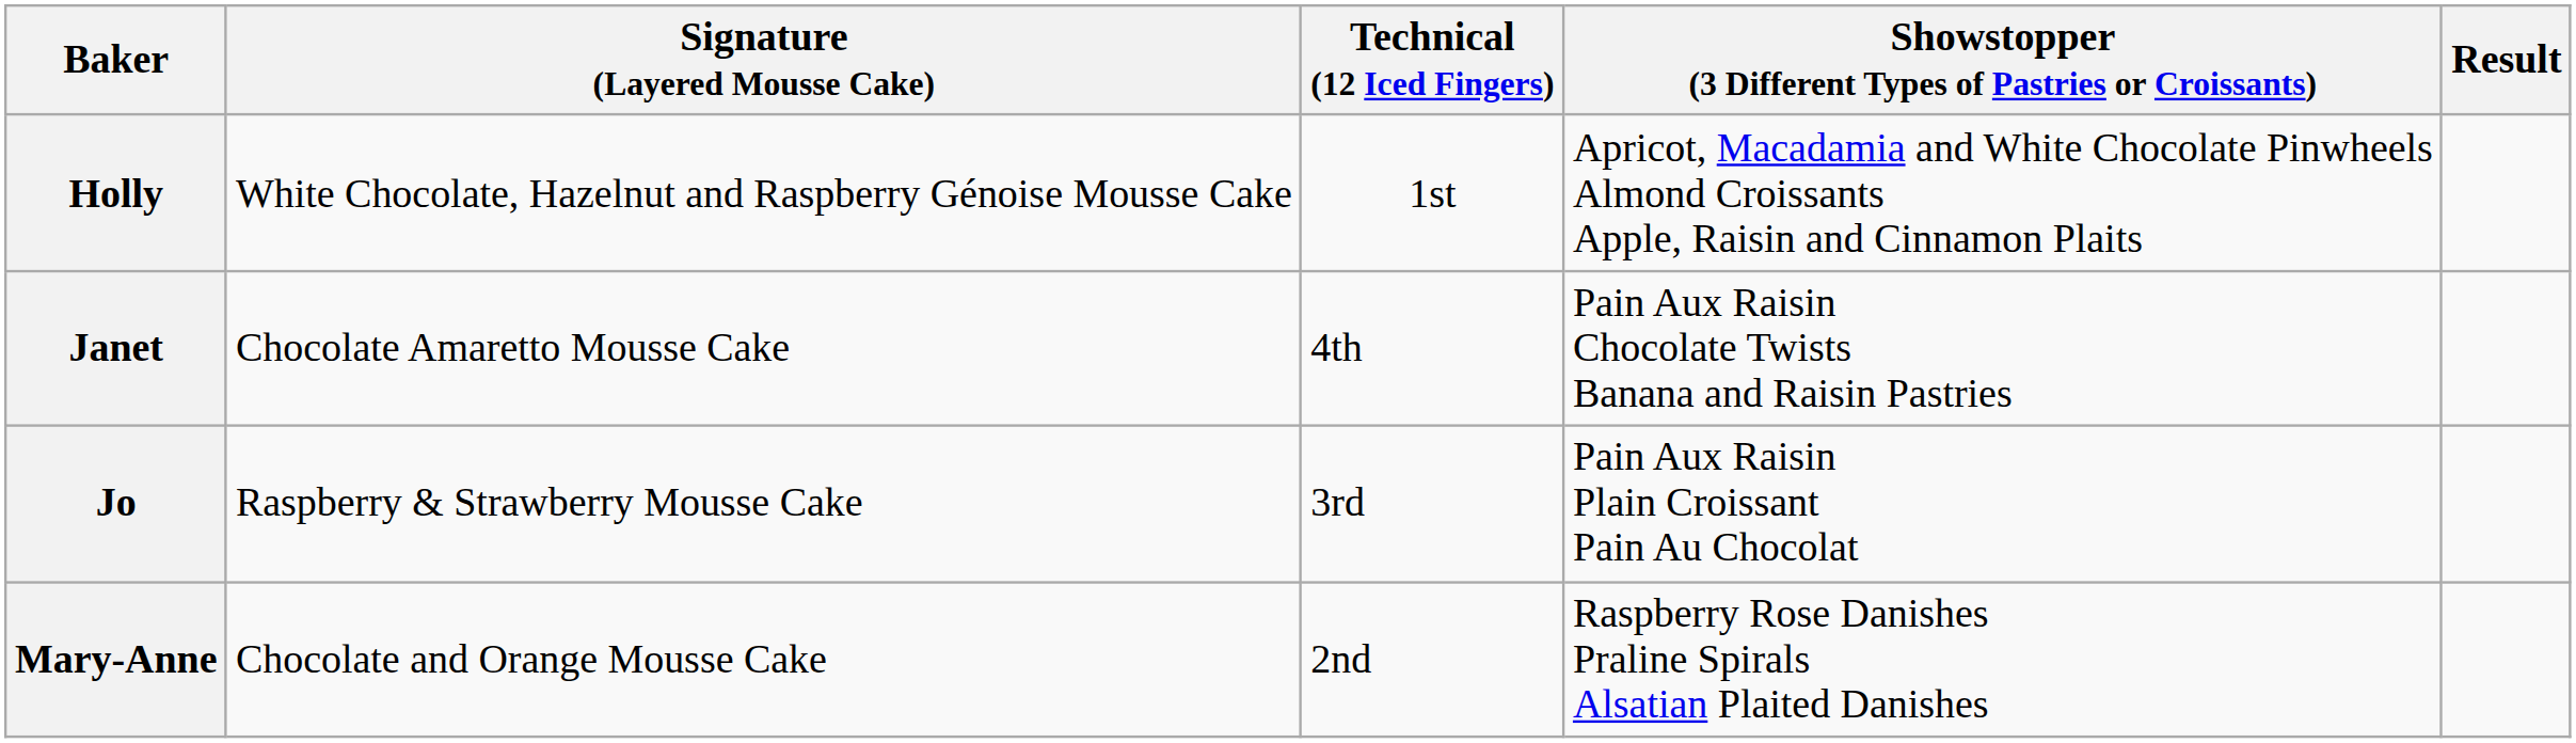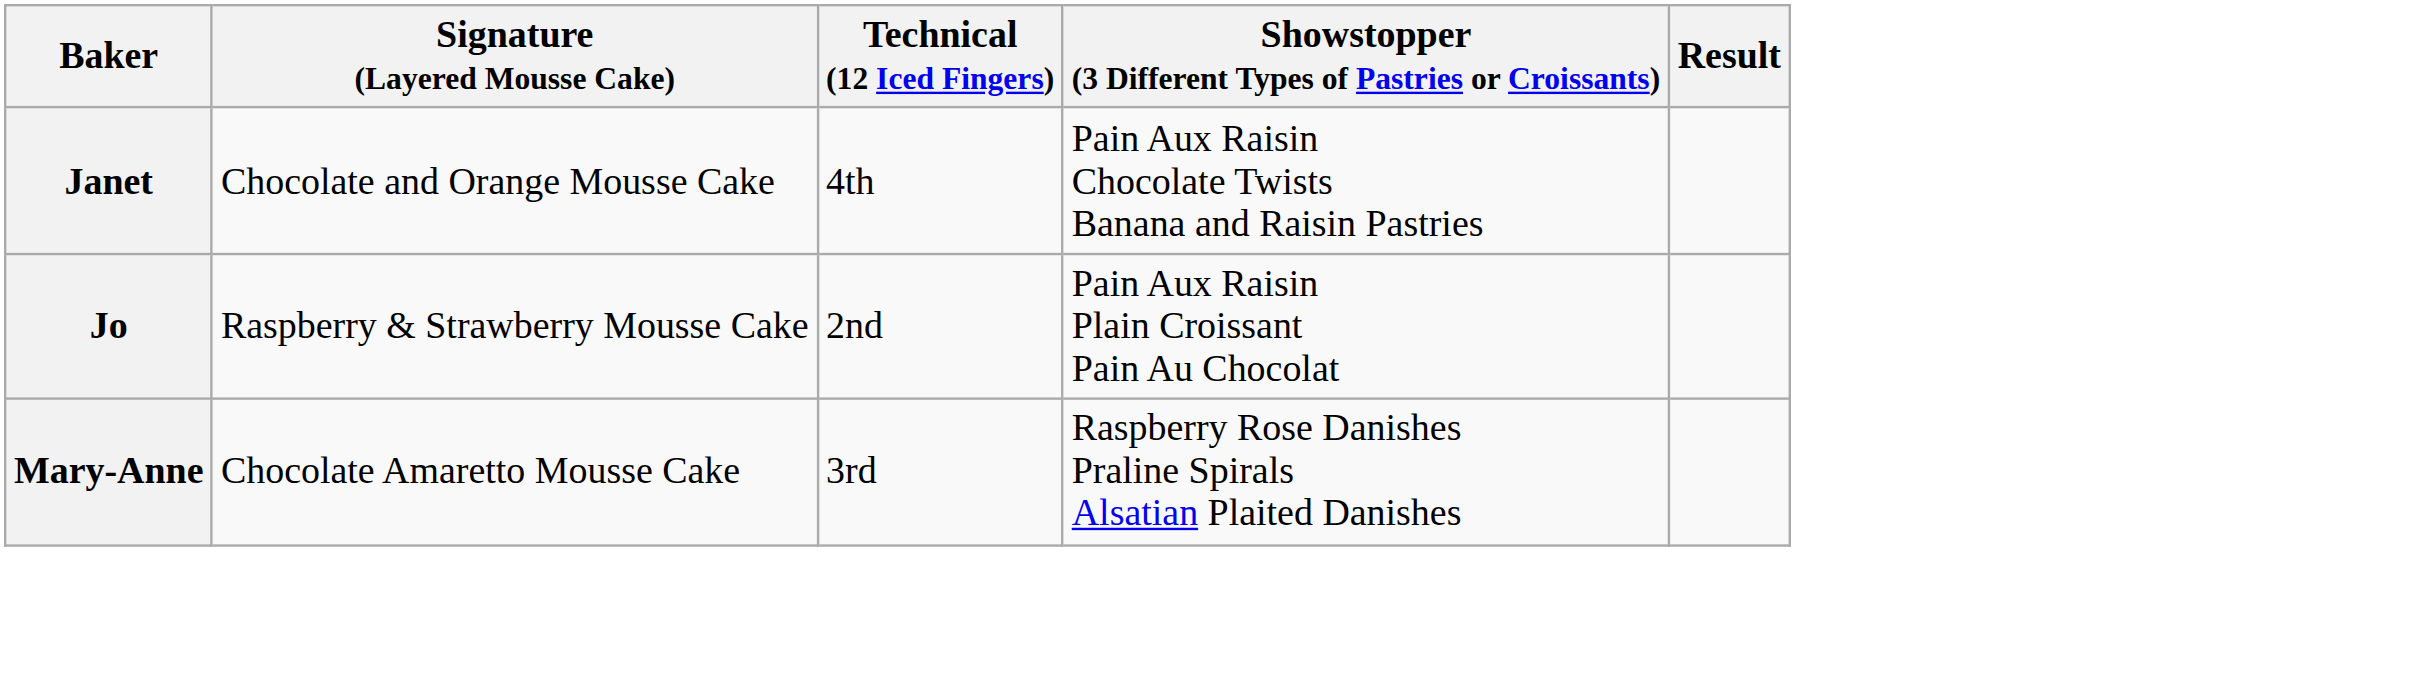- row: Holly | White Chocolate, Hazelnut and Raspberry Génoise Mousse Cake | 1st | Apricot, Macadamia and White Chocolate Pinwheels Almond Croissants Apple, Raisin and Cinnamon Plaits
Janet | Signature (Layered Mousse Cake): Chocolate Amaretto Mousse Cake -> Chocolate and Orange Mousse Cake
Jo | Technical (12 Iced Fingers): 3rd -> 2nd
Mary-Anne | Signature (Layered Mousse Cake): Chocolate and Orange Mousse Cake -> Chocolate Amaretto Mousse Cake
Mary-Anne | Technical (12 Iced Fingers): 2nd -> 3rd
